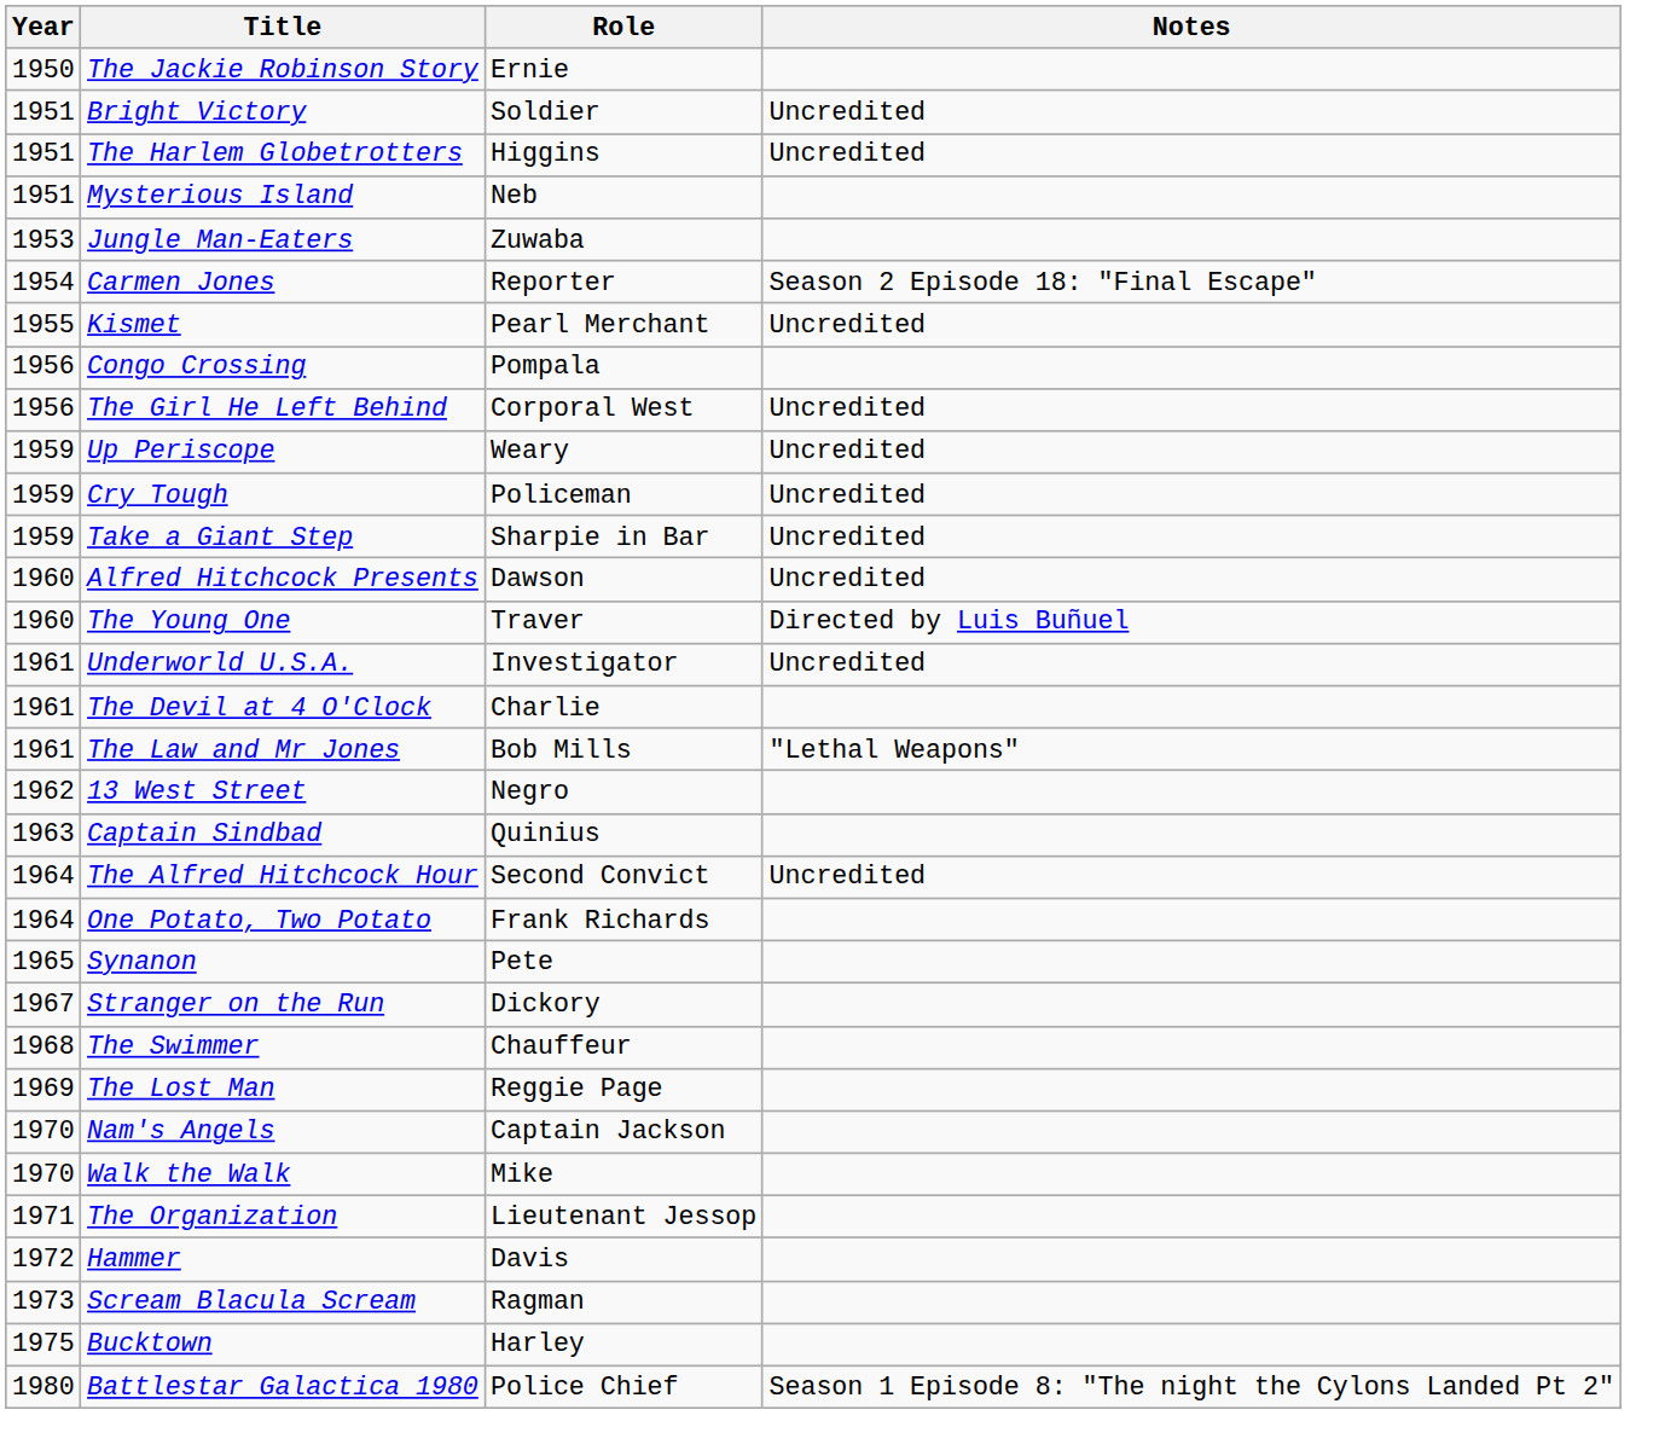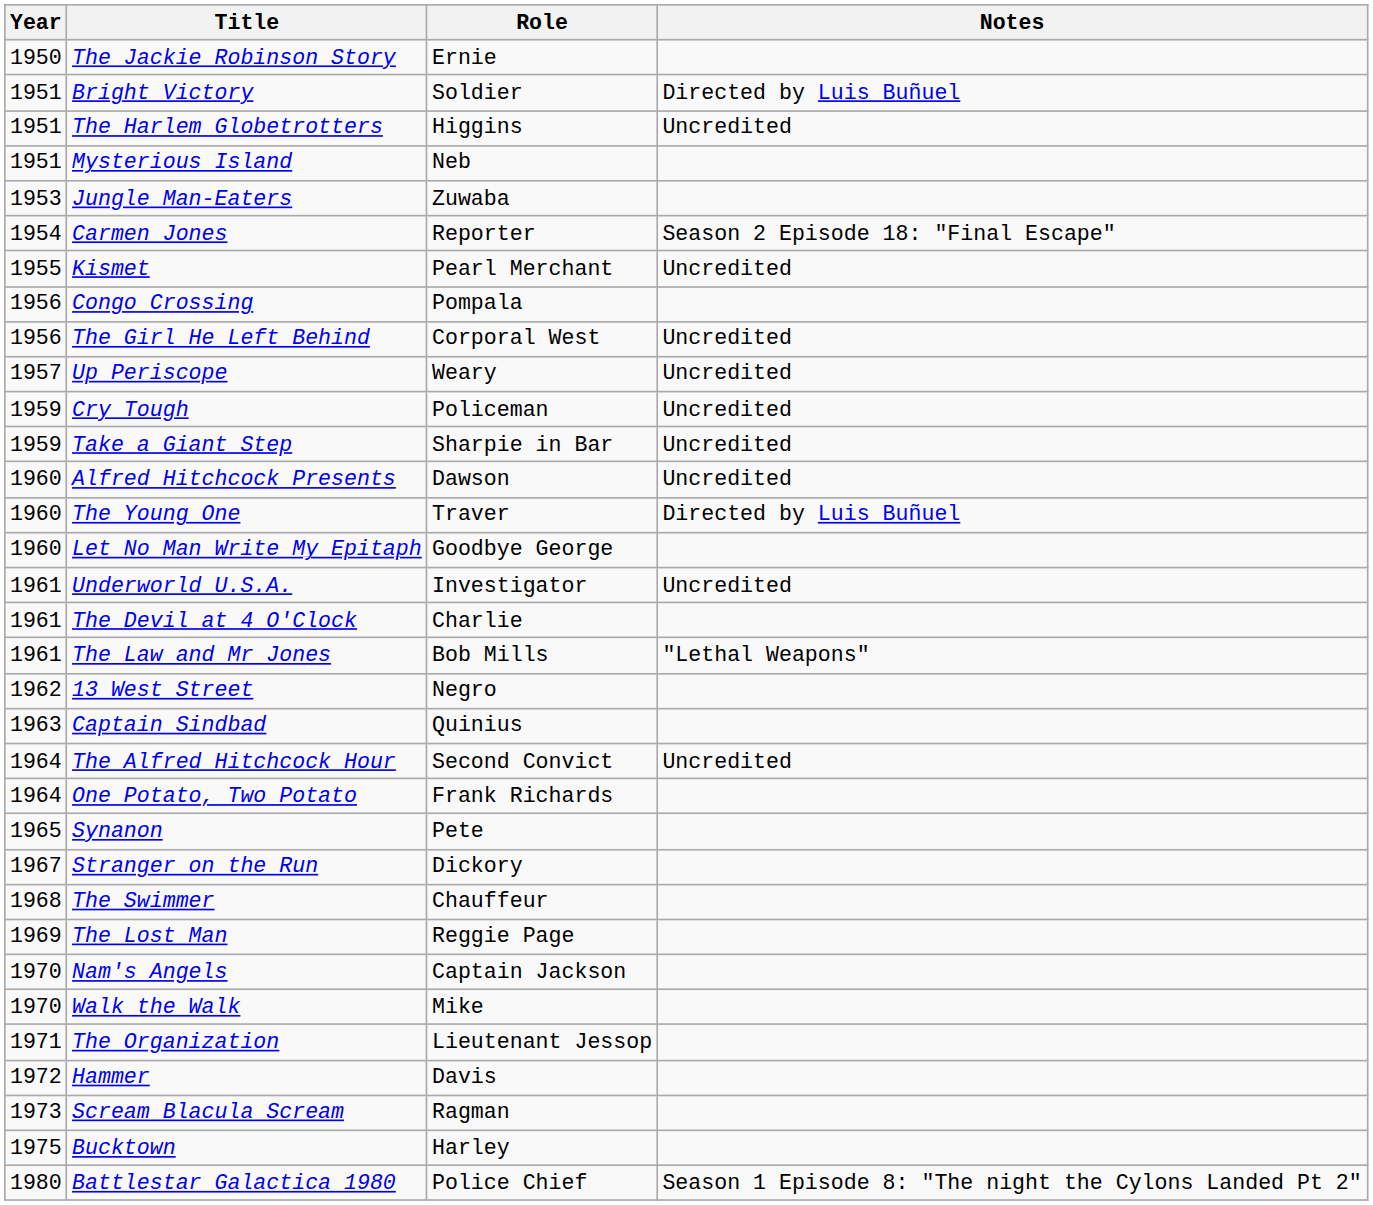Bright Victory | Notes: Uncredited -> Directed by Luis Buñuel
Up Periscope | Year: 1959 -> 1957
+ row: 1960 | Let No Man Write My Epitaph | Goodbye George
